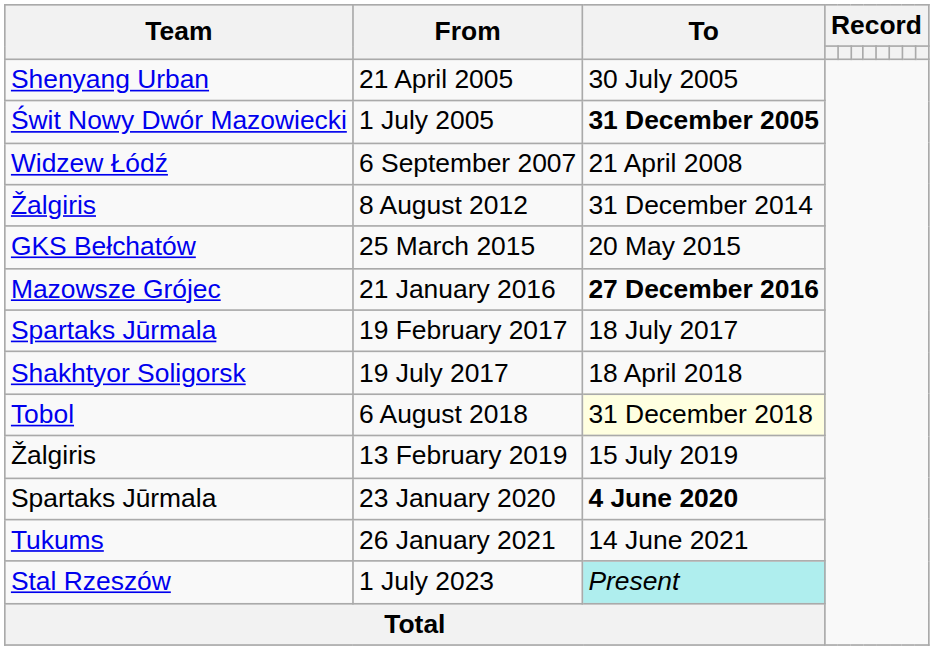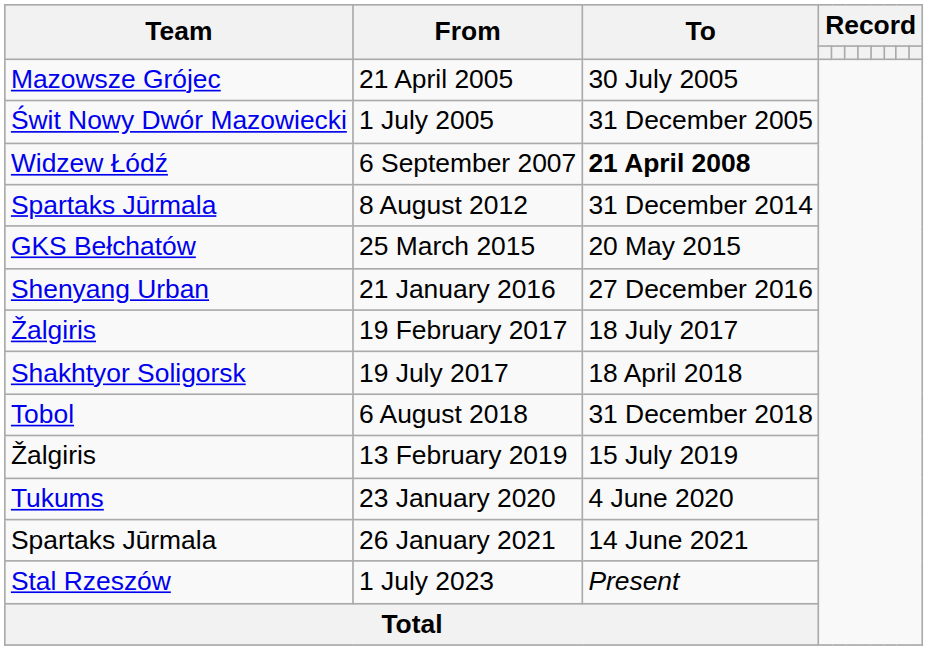21 April 2005 | Team: Shenyang Urban -> Mazowsze Grójec
1 July 2005 | To: bold -> normal
6 September 2007 | To: normal -> bold
8 August 2012 | Team: Žalgiris -> Spartaks Jūrmala
21 January 2016 | Team: Mazowsze Grójec -> Shenyang Urban
21 January 2016 | To: bold -> normal
19 February 2017 | Team: Spartaks Jūrmala -> Žalgiris
6 August 2018 | To: lightyellow background -> no background
23 January 2020 | Team: Spartaks Jūrmala -> Tukums
23 January 2020 | To: bold -> normal
26 January 2021 | Team: Tukums -> Spartaks Jūrmala
1 July 2023 | To: paleturquoise background -> no background
